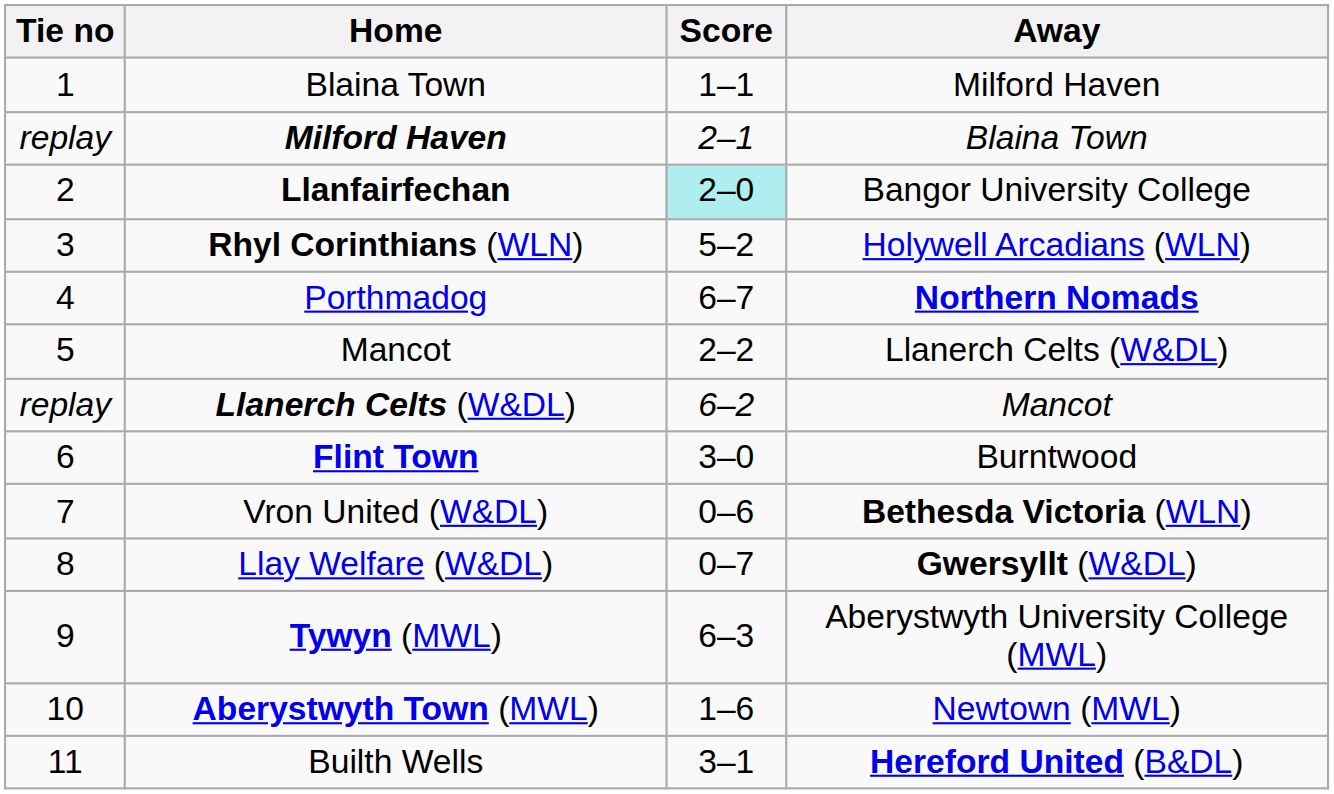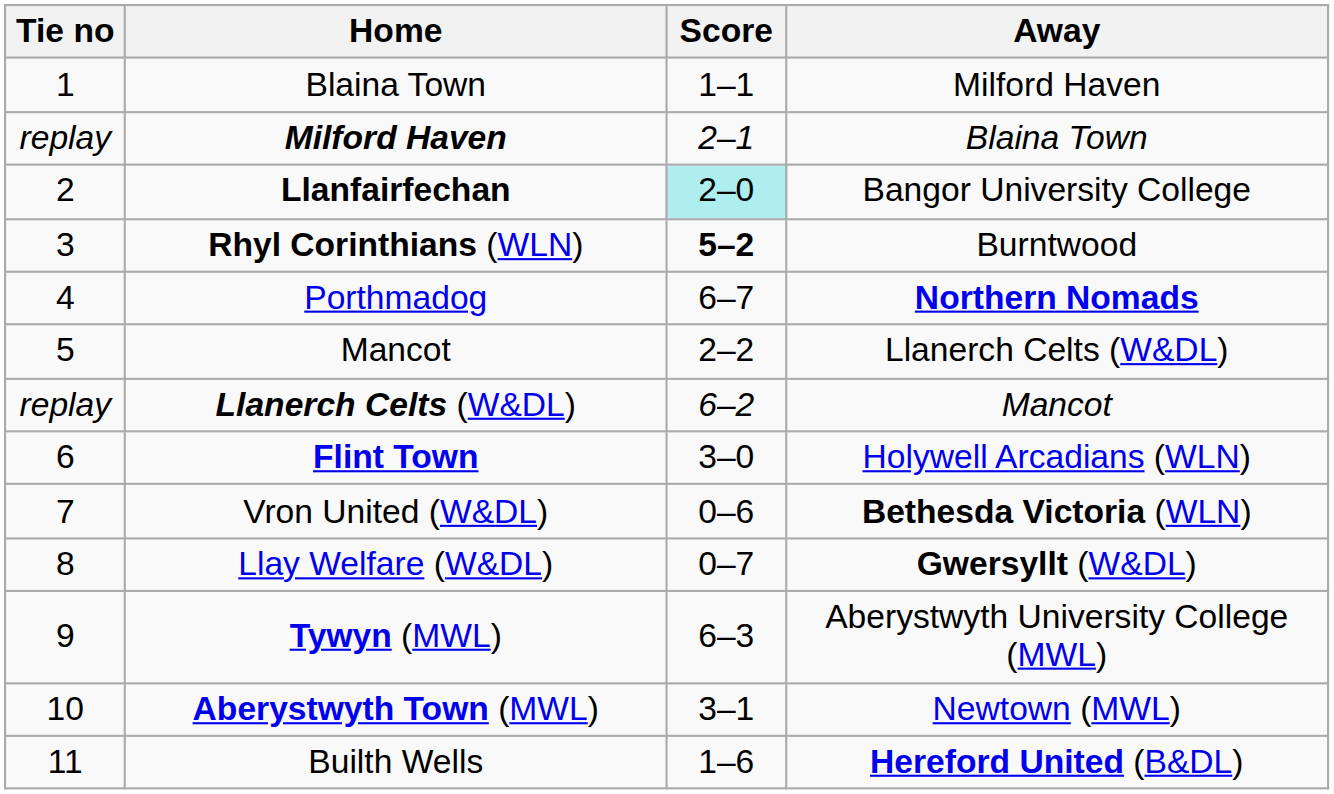Rhyl Corinthians (WLN) | Score: normal -> bold
Rhyl Corinthians (WLN) | Away: Holywell Arcadians (WLN) -> Burntwood
Flint Town | Away: Burntwood -> Holywell Arcadians (WLN)
Aberystwyth Town (MWL) | Score: 1–6 -> 3–1
Builth Wells | Score: 3–1 -> 1–6
